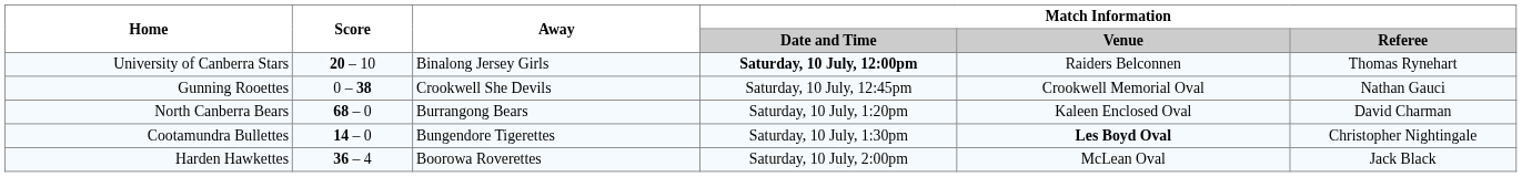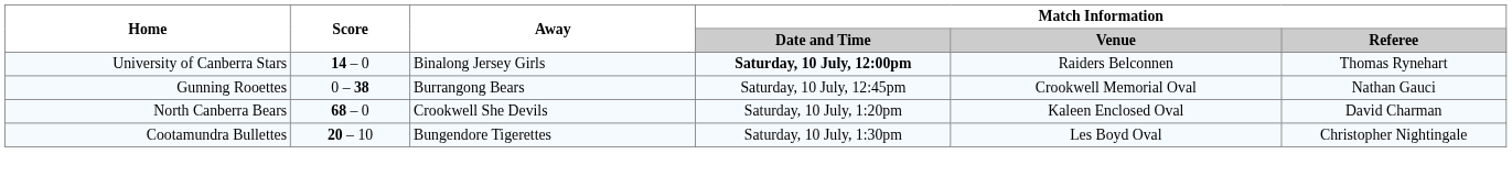University of Canberra Stars | Score: 20 – 10 -> 14 – 0
Gunning Rooettes | Away: Crookwell She Devils -> Burrangong Bears
North Canberra Bears | Away: Burrangong Bears -> Crookwell She Devils
Cootamundra Bullettes | Score: 14 – 0 -> 20 – 10
Cootamundra Bullettes | Match Information / Venue: bold -> normal
- row: Harden Hawkettes | 36 – 4 | Boorowa Roverettes | Saturday, 10 July, 2:00pm | McLean Oval | Jack Black
